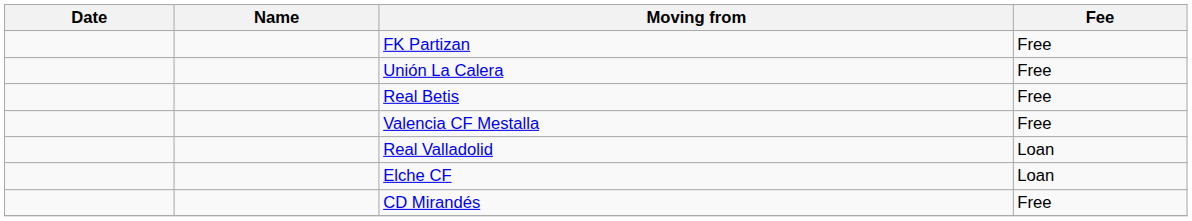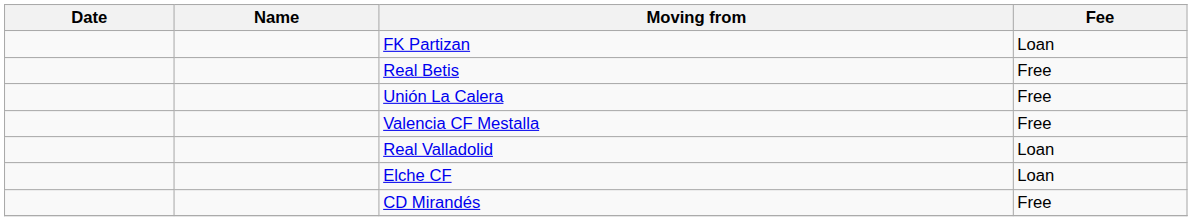FK Partizan | Fee: Free -> Loan
rows swapped: Real Betis <-> Unión La Calera
